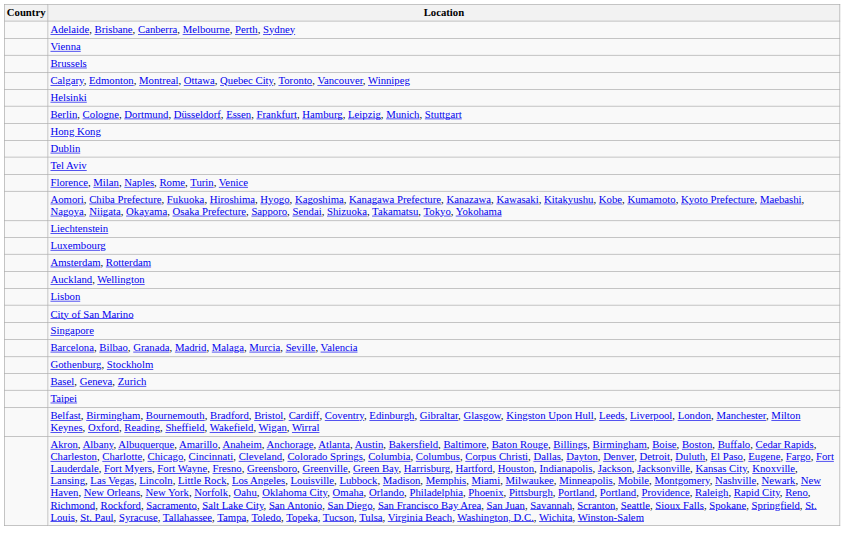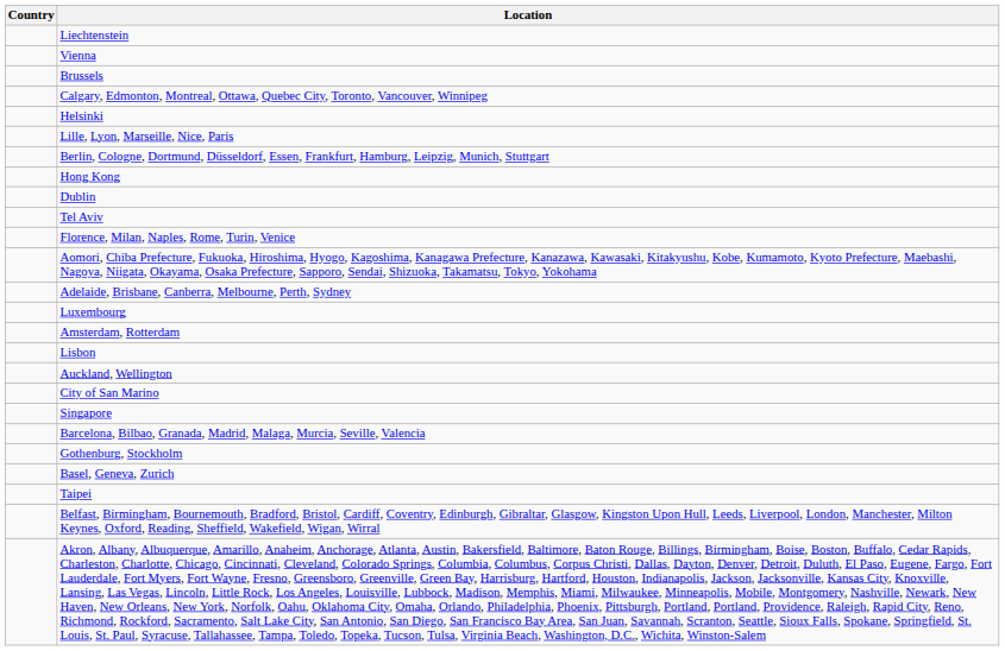rows swapped: Adelaide, Brisbane, Canberra, Melbourne, Perth, Sydney <-> Liechtenstein
+ row: Lille, Lyon, Marseille, Nice, Paris
rows swapped: Auckland, Wellington <-> Lisbon
